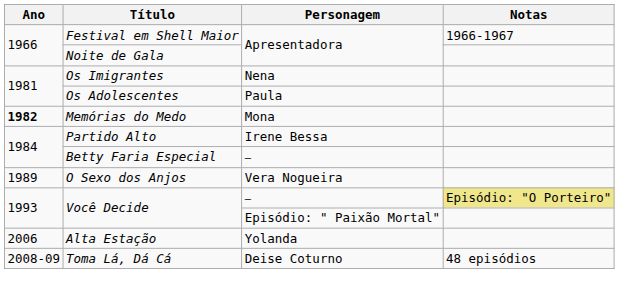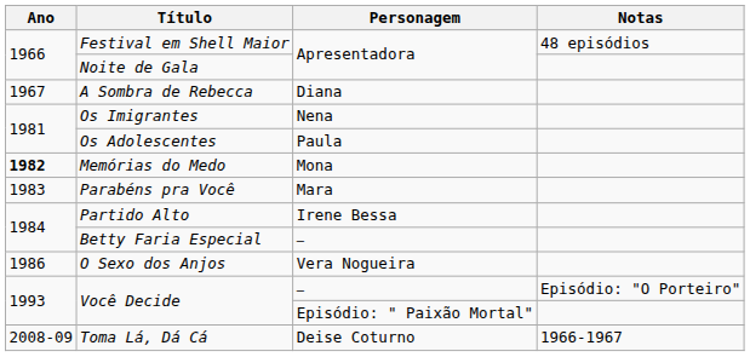Festival em Shell Maior | Notas: 1966-1967 -> 48 episódios
+ row: 1967 | A Sombra de Rebecca | Diana
+ row: 1983 | Parabéns pra Você | Mara
O Sexo dos Anjos | Ano: 1989 -> 1986
Você Decide / — | Notas: khaki background -> no background
- row: 2006 | Alta Estação | Yolanda
Toma Lá, Dá Cá | Notas: 48 episódios -> 1966-1967
